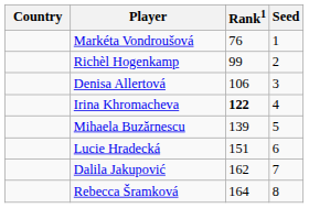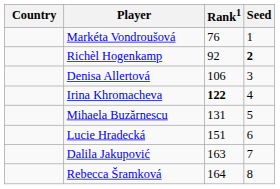Richèl Hogenkamp | Rank1: 99 -> 92
Richèl Hogenkamp | Seed: normal -> bold
Mihaela Buzărnescu | Rank1: 139 -> 131
Dalila Jakupović | Rank1: 162 -> 163
